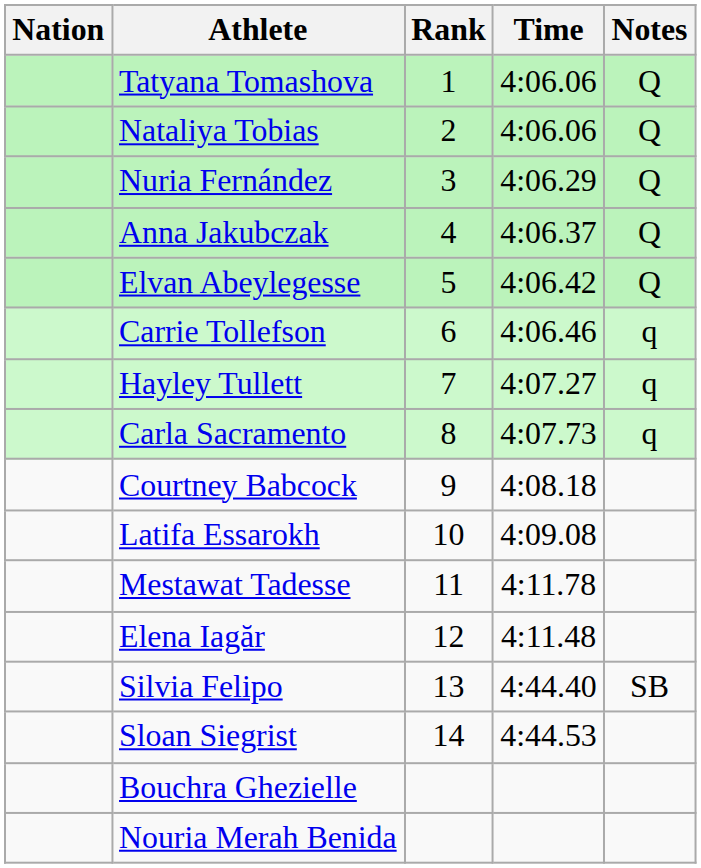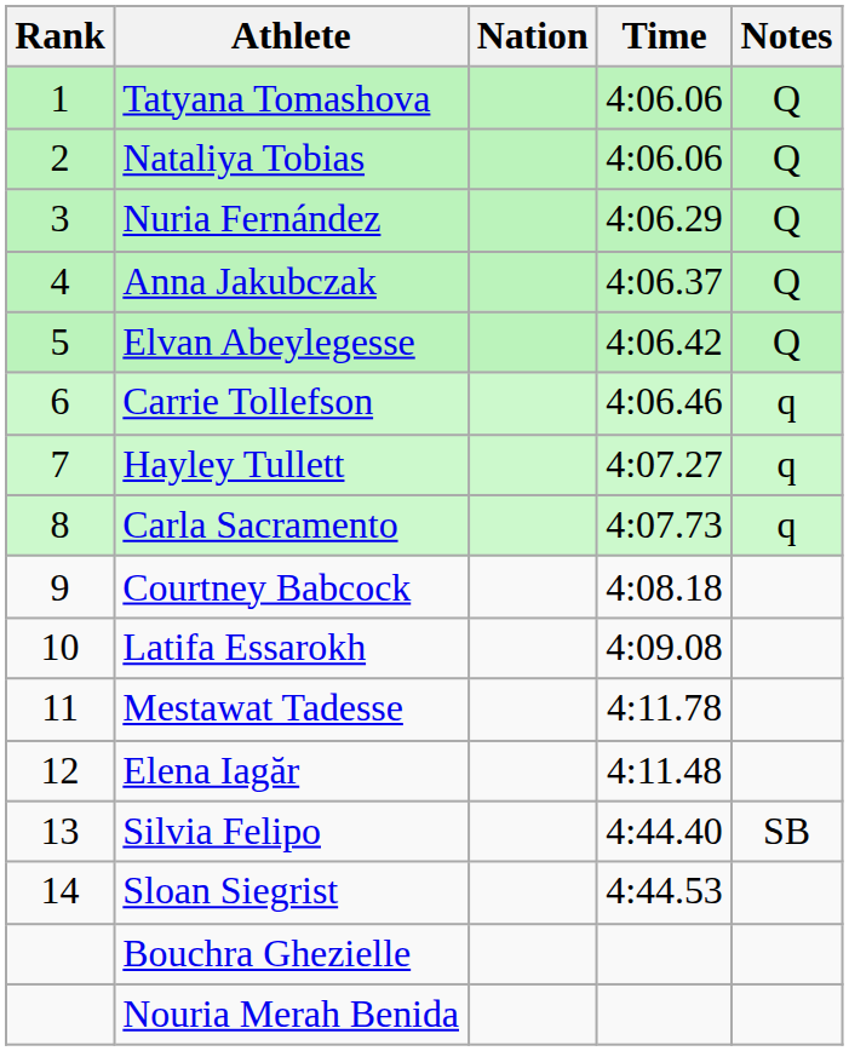columns swapped: Rank <-> Nation
